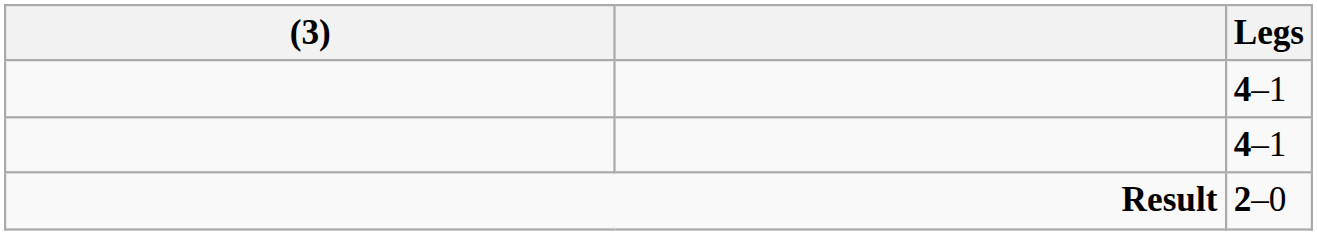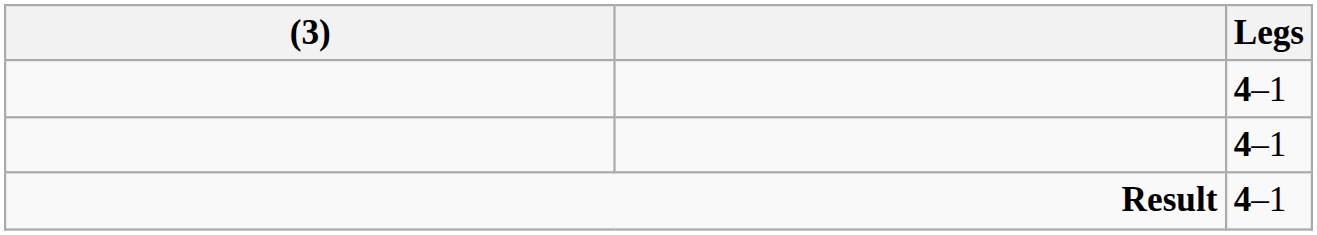Result | Legs: 2–0 -> 4–1
